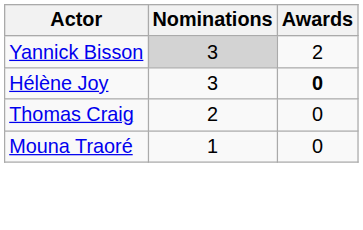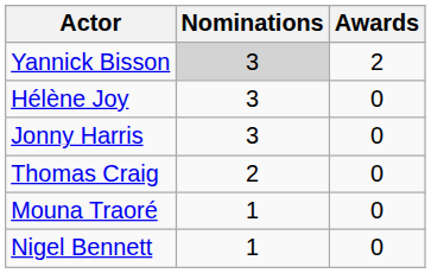Hélène Joy | Awards: bold -> normal
+ row: Jonny Harris | 3 | 0
+ row: Nigel Bennett | 1 | 0
